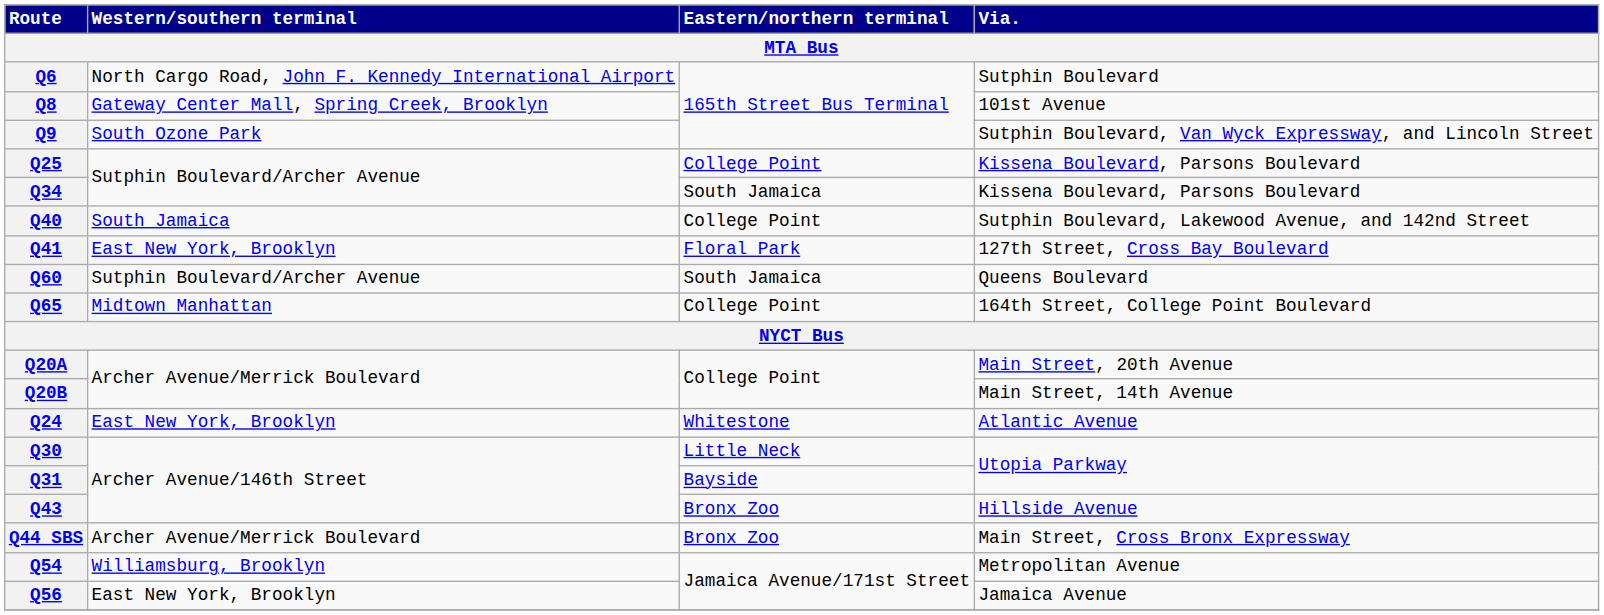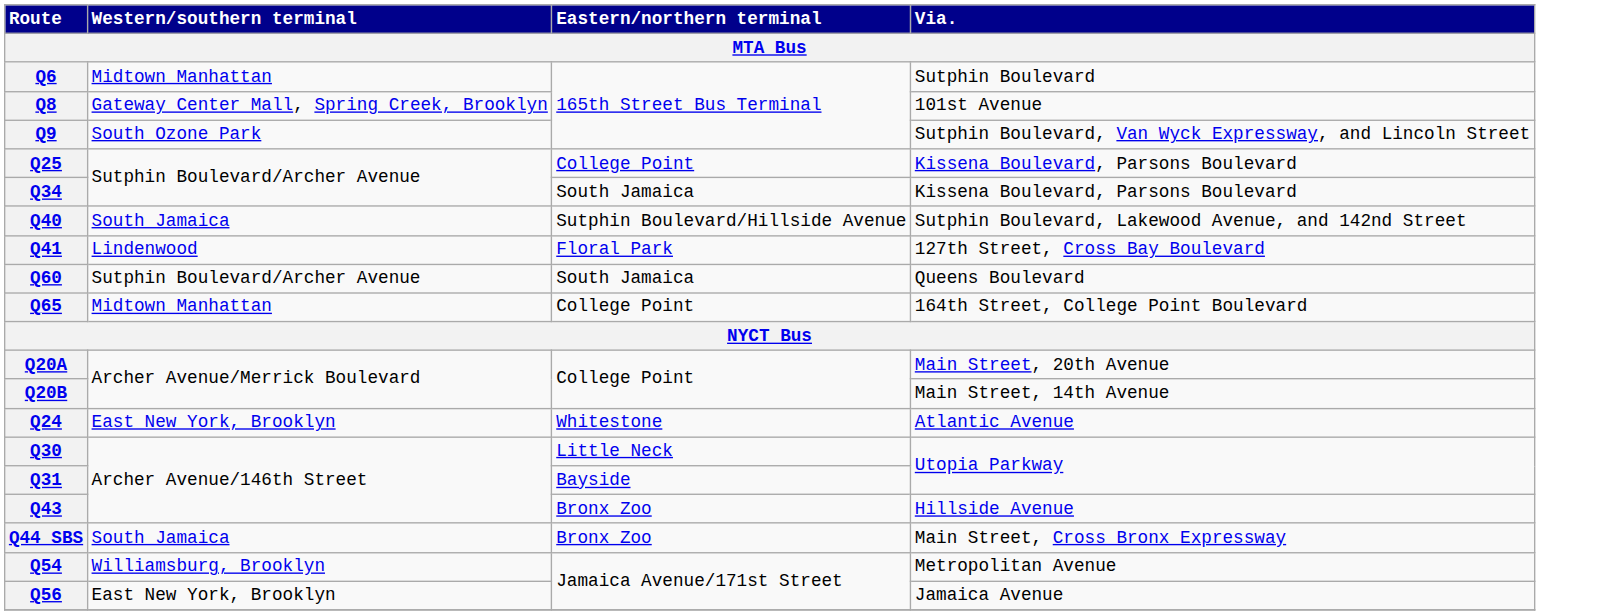Q6 | Western/southern terminal: North Cargo Road, John F. Kennedy International Airport -> Midtown Manhattan
Q40 | Eastern/northern terminal: College Point -> Sutphin Boulevard/Hillside Avenue
Q41 | Western/southern terminal: East New York, Brooklyn -> Lindenwood
Q44 SBS | Western/southern terminal: Archer Avenue/Merrick Boulevard -> South Jamaica
